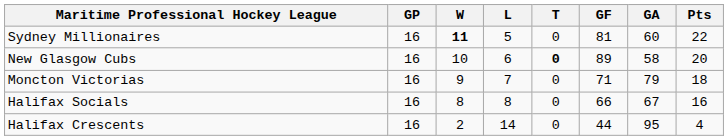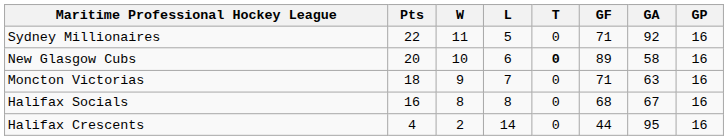columns swapped: GP <-> Pts
Sydney Millionaires | W: bold -> normal
Sydney Millionaires | GF: 81 -> 71
Sydney Millionaires | GA: 60 -> 92
Moncton Victorias | GA: 79 -> 63
Halifax Socials | GF: 66 -> 68
